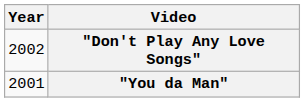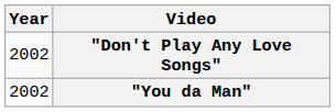"You da Man" | Year: 2001 -> 2002
